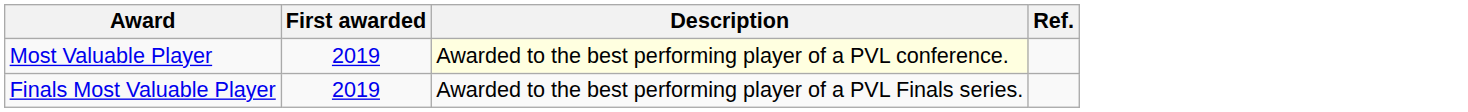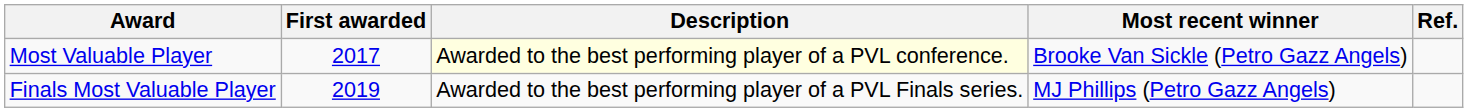+ column: Most recent winner | Brooke Van Sickle (Petro Gazz Angels) | MJ Phillips (Petro Gazz Angels)
Most Valuable Player | First awarded: 2019 -> 2017
